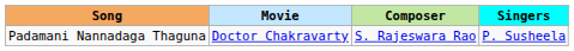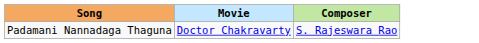- column: Singers | P. Susheela
